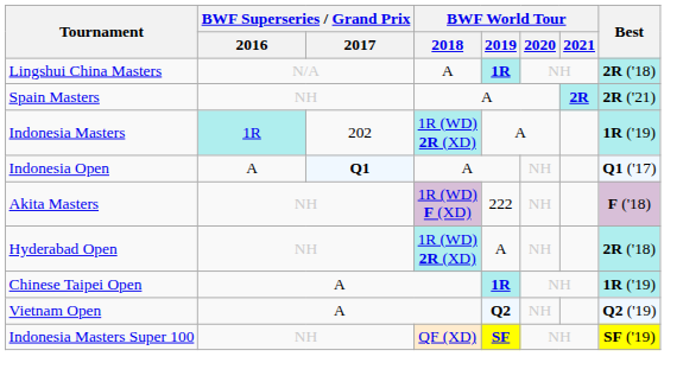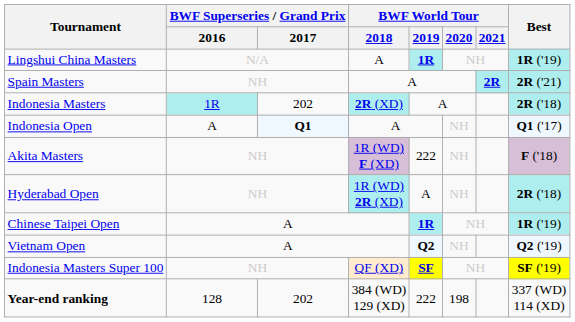Lingshui China Masters | Best: 2R ('18) -> 1R ('19)
Indonesia Masters | BWF World Tour / 2018: 1R (WD) 2R (XD) -> 2R (XD)
Indonesia Masters | Best: 1R ('19) -> 2R ('18)
+ row: Year-end ranking | 128 | 202 | 384 (WD) 129 (XD) | 222 | 198 | 337 (WD) 114 (XD)
